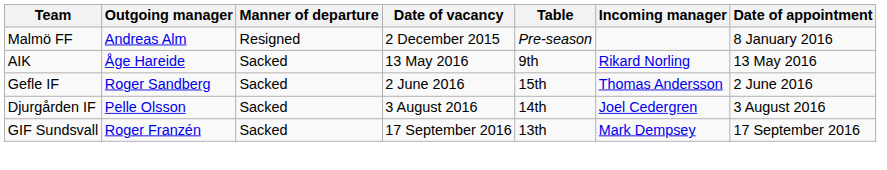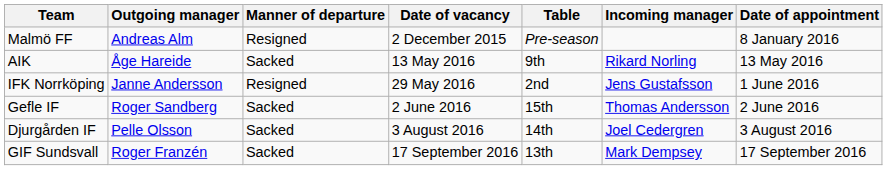+ row: IFK Norrköping | Janne Andersson | Resigned | 29 May 2016 | 2nd | Jens Gustafsson | 1 June 2016
